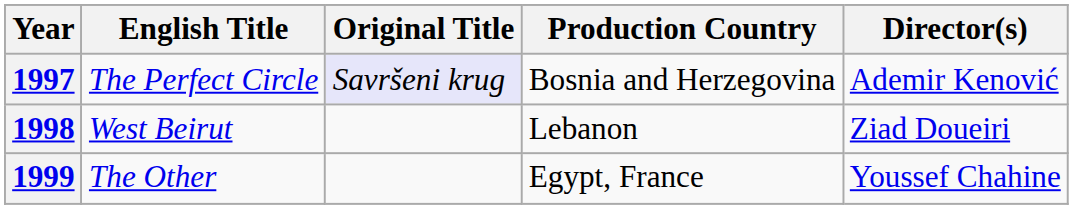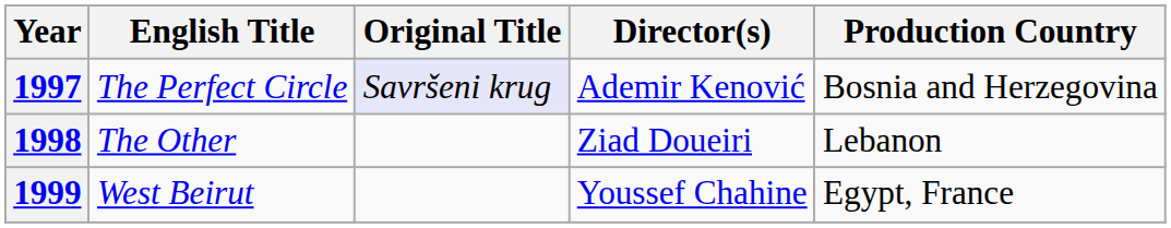columns swapped: Director(s) <-> Production Country
1998 | English Title: West Beirut -> The Other
1999 | English Title: The Other -> West Beirut
